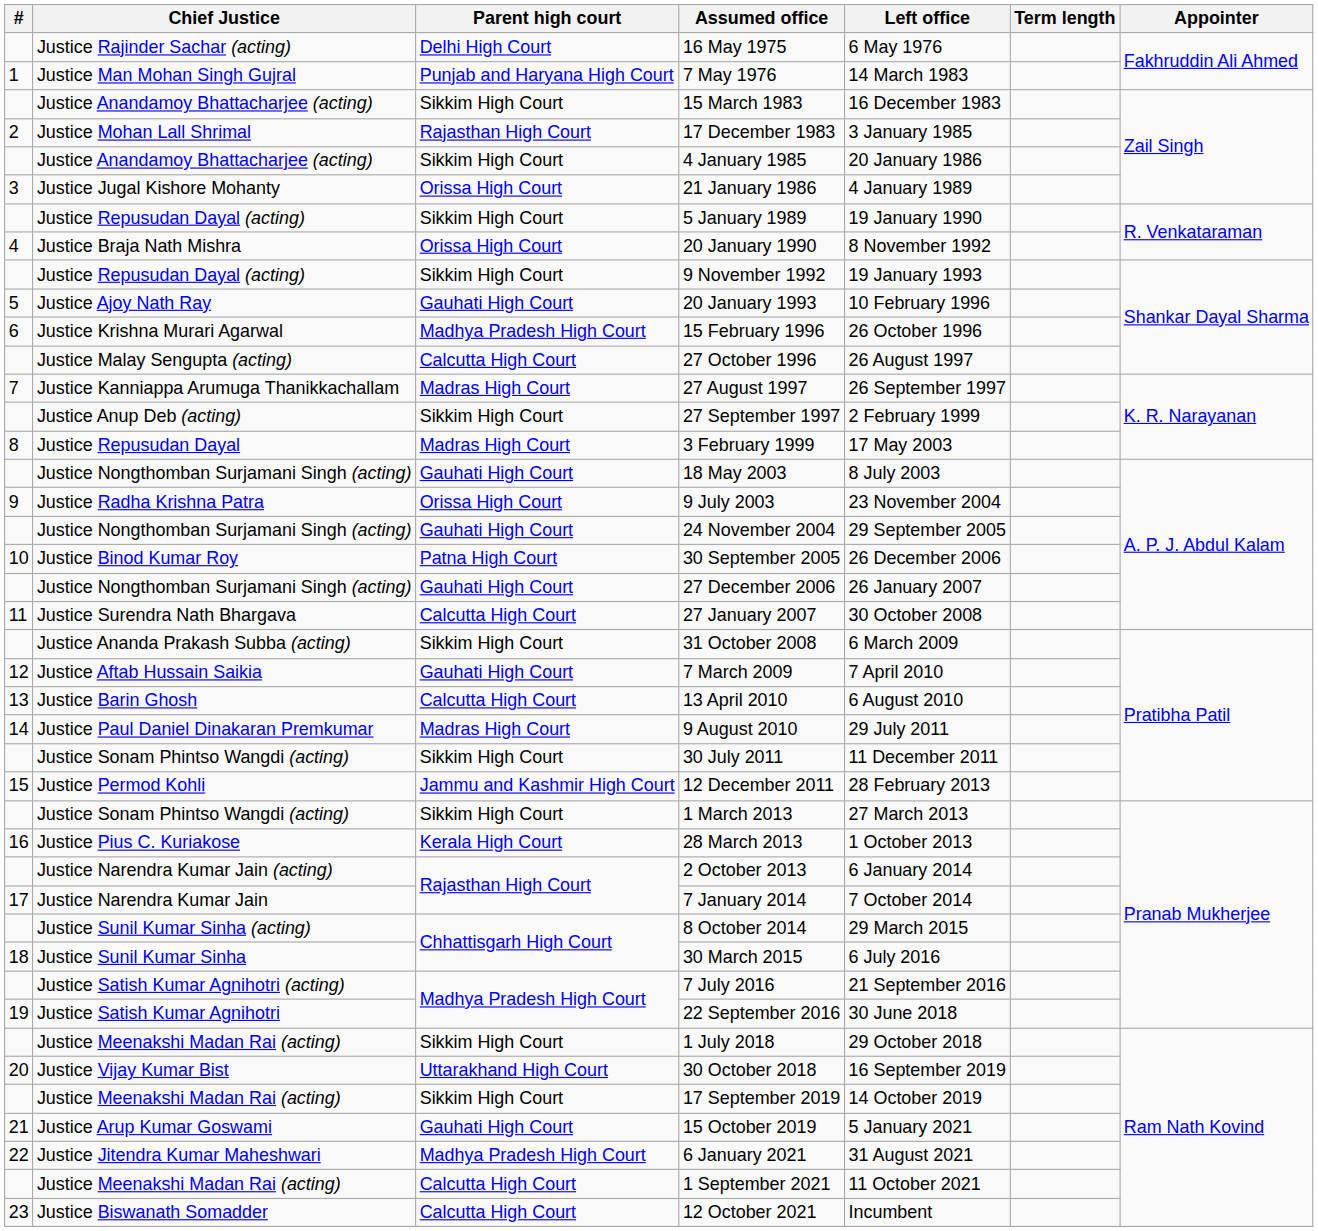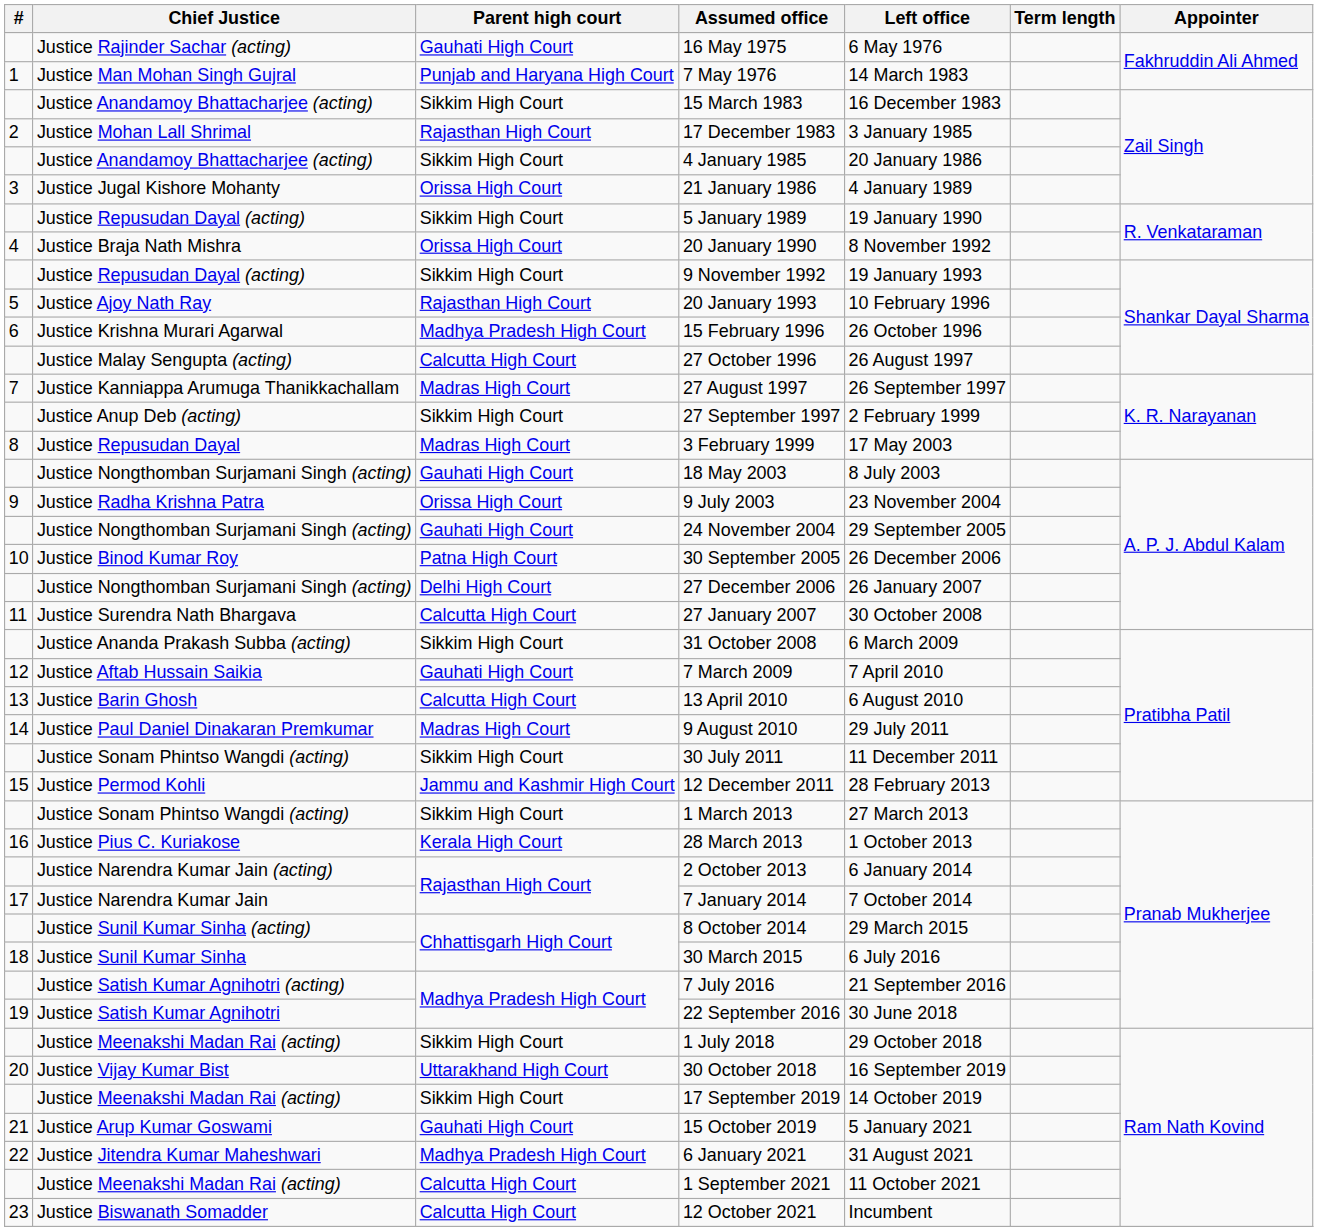16 May 1975 | Parent high court: Delhi High Court -> Gauhati High Court
20 January 1993 | Parent high court: Gauhati High Court -> Rajasthan High Court
27 December 2006 | Parent high court: Gauhati High Court -> Delhi High Court
